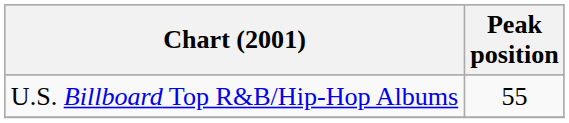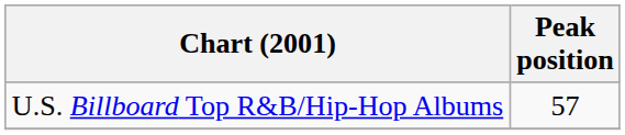U.S. Billboard Top R&B/Hip-Hop Albums | Peak position: 55 -> 57
